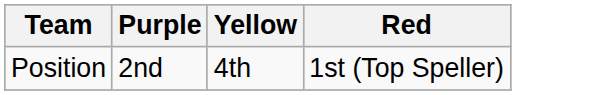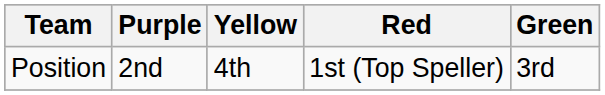+ column: Green | 3rd
